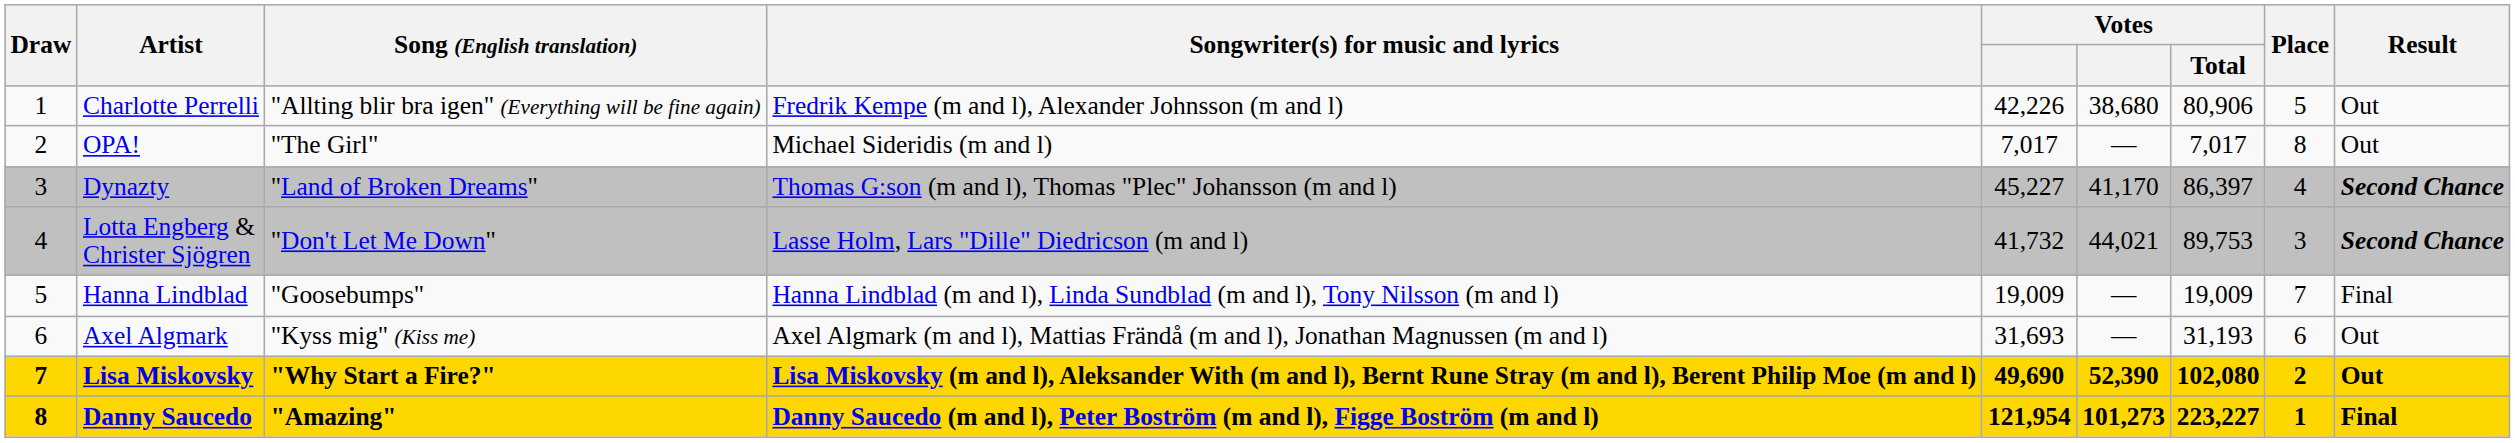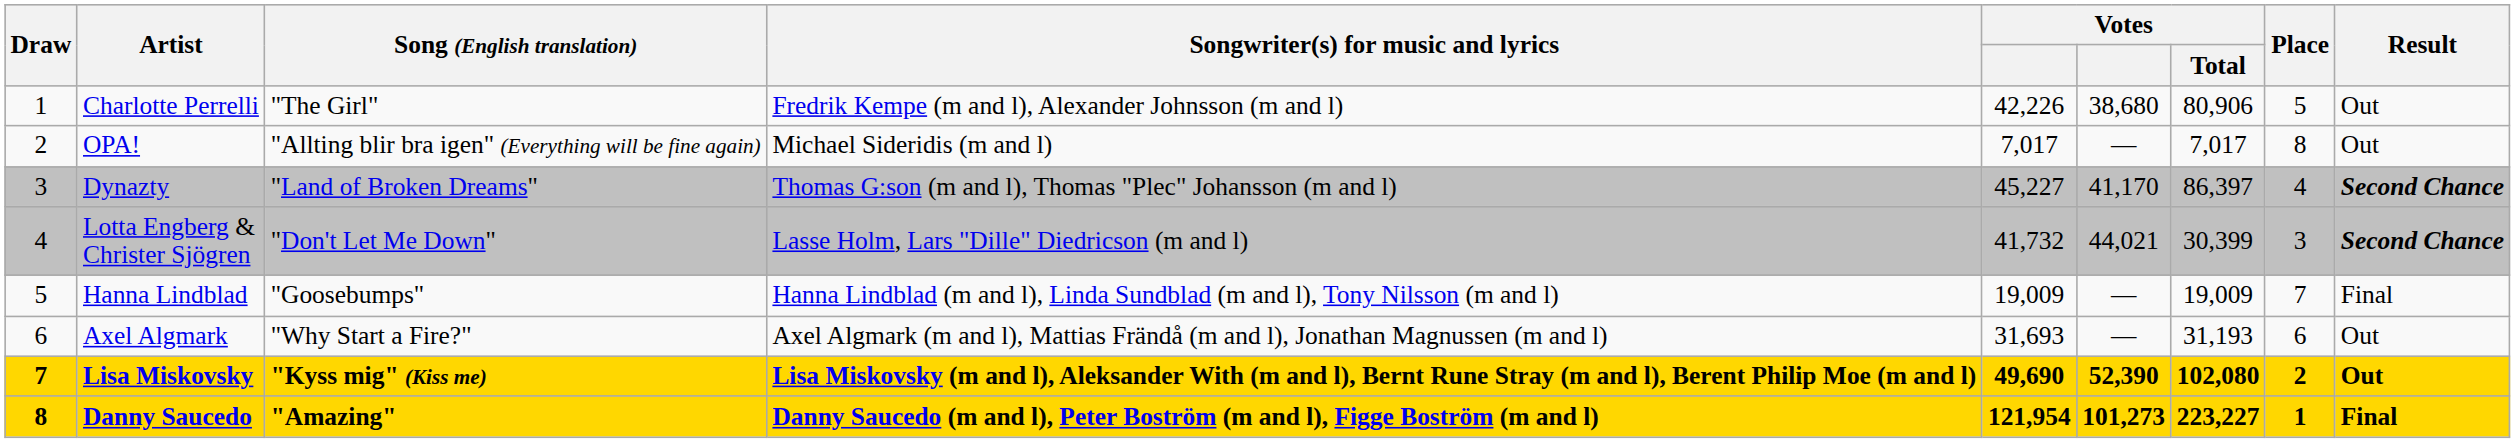Charlotte Perrelli | Song (English translation): "Allting blir bra igen" (Everything will be fine again) -> "The Girl"
OPA! | Song (English translation): "The Girl" -> "Allting blir bra igen" (Everything will be fine again)
Lotta Engberg & Christer Sjögren | Votes / Total: 89,753 -> 30,399
Axel Algmark | Song (English translation): "Kyss mig" (Kiss me) -> "Why Start a Fire?"
Lisa Miskovsky | Song (English translation): "Why Start a Fire?" -> "Kyss mig" (Kiss me)
